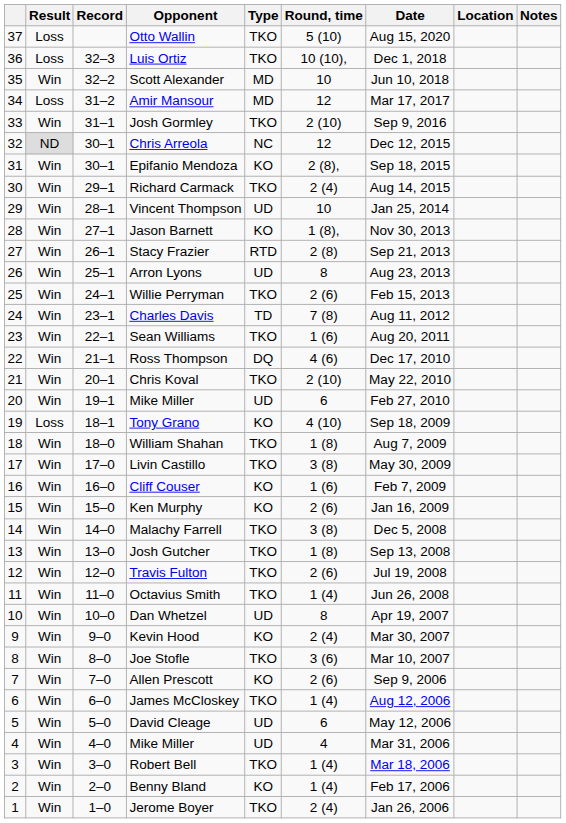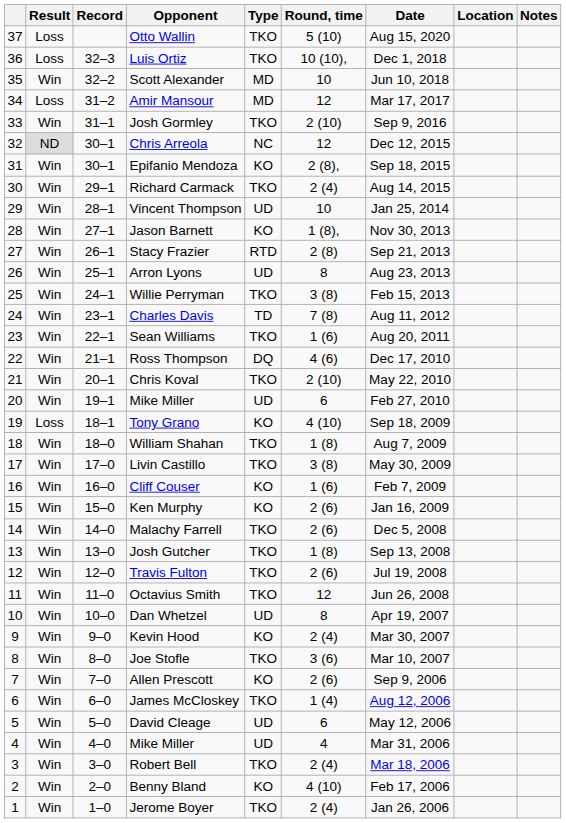Willie Perryman | Round, time: 2 (6) -> 3 (8)
Malachy Farrell | Round, time: 3 (8) -> 2 (6)
Octavius Smith | Round, time: 1 (4) -> 12
Robert Bell | Round, time: 1 (4) -> 2 (4)
Benny Bland | Round, time: 1 (4) -> 4 (10)
